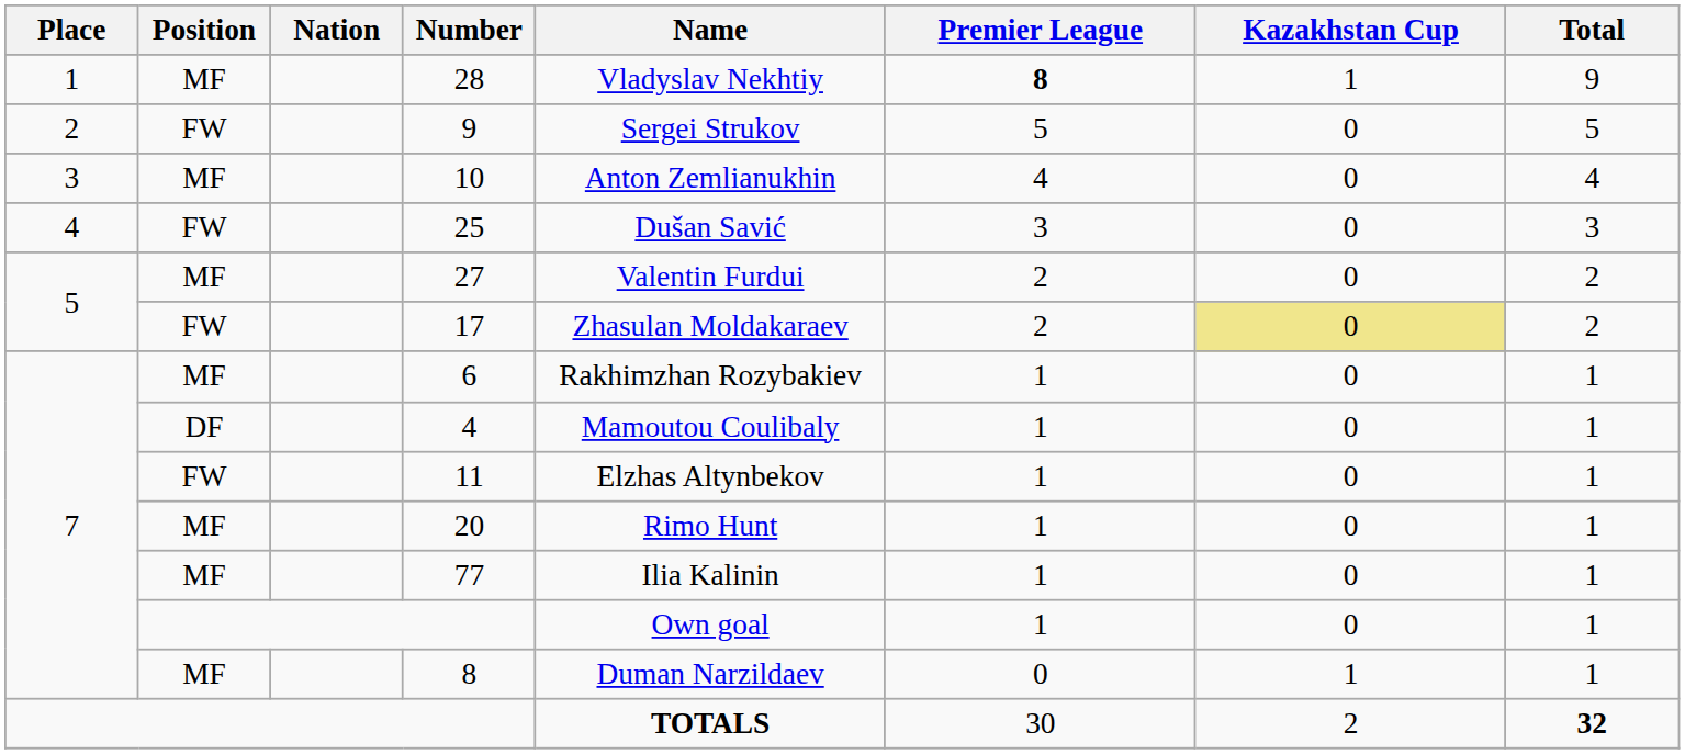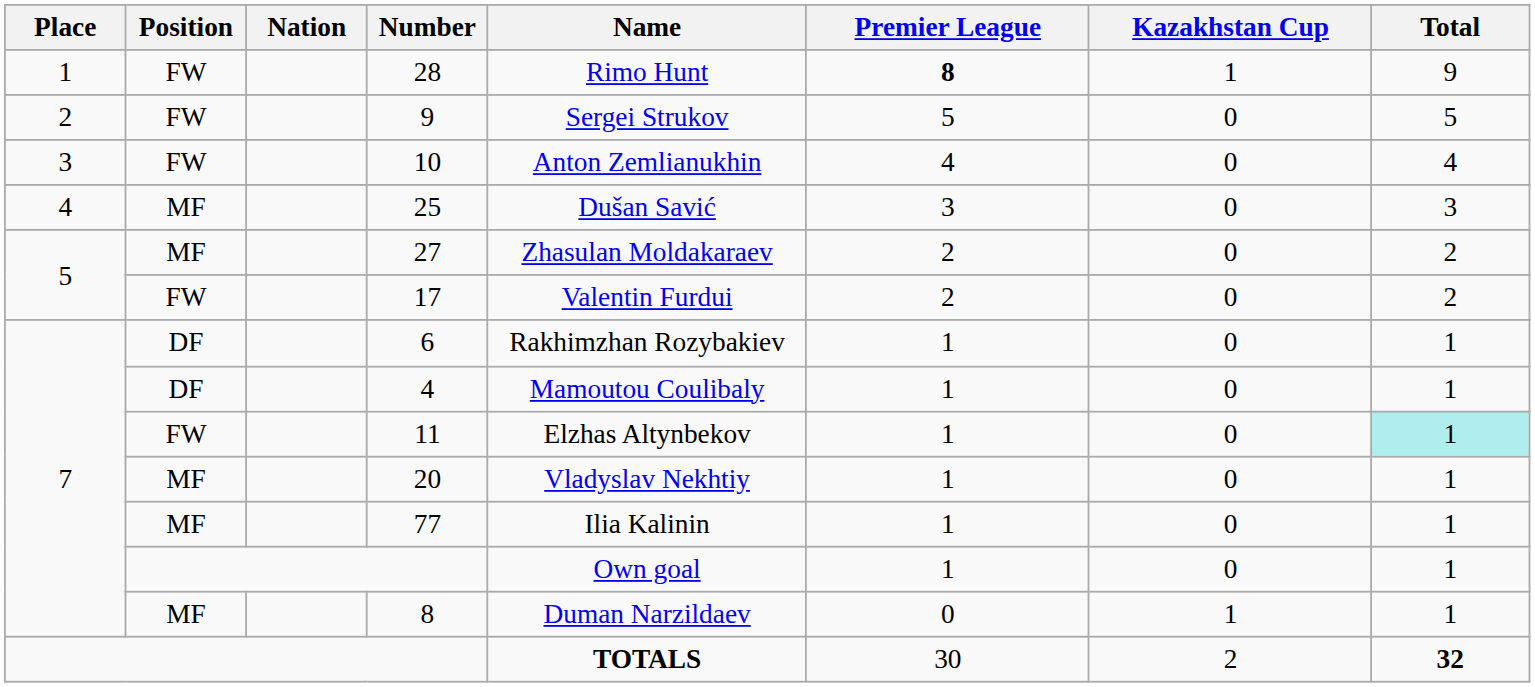28 | Position: MF -> FW
28 | Name: Vladyslav Nekhtiy -> Rimo Hunt
10 | Position: MF -> FW
25 | Position: FW -> MF
27 | Name: Valentin Furdui -> Zhasulan Moldakaraev
17 | Name: Zhasulan Moldakaraev -> Valentin Furdui
17 | Kazakhstan Cup: khaki background -> no background
6 | Position: MF -> DF
11 | Total: no background -> paleturquoise background
20 | Name: Rimo Hunt -> Vladyslav Nekhtiy
